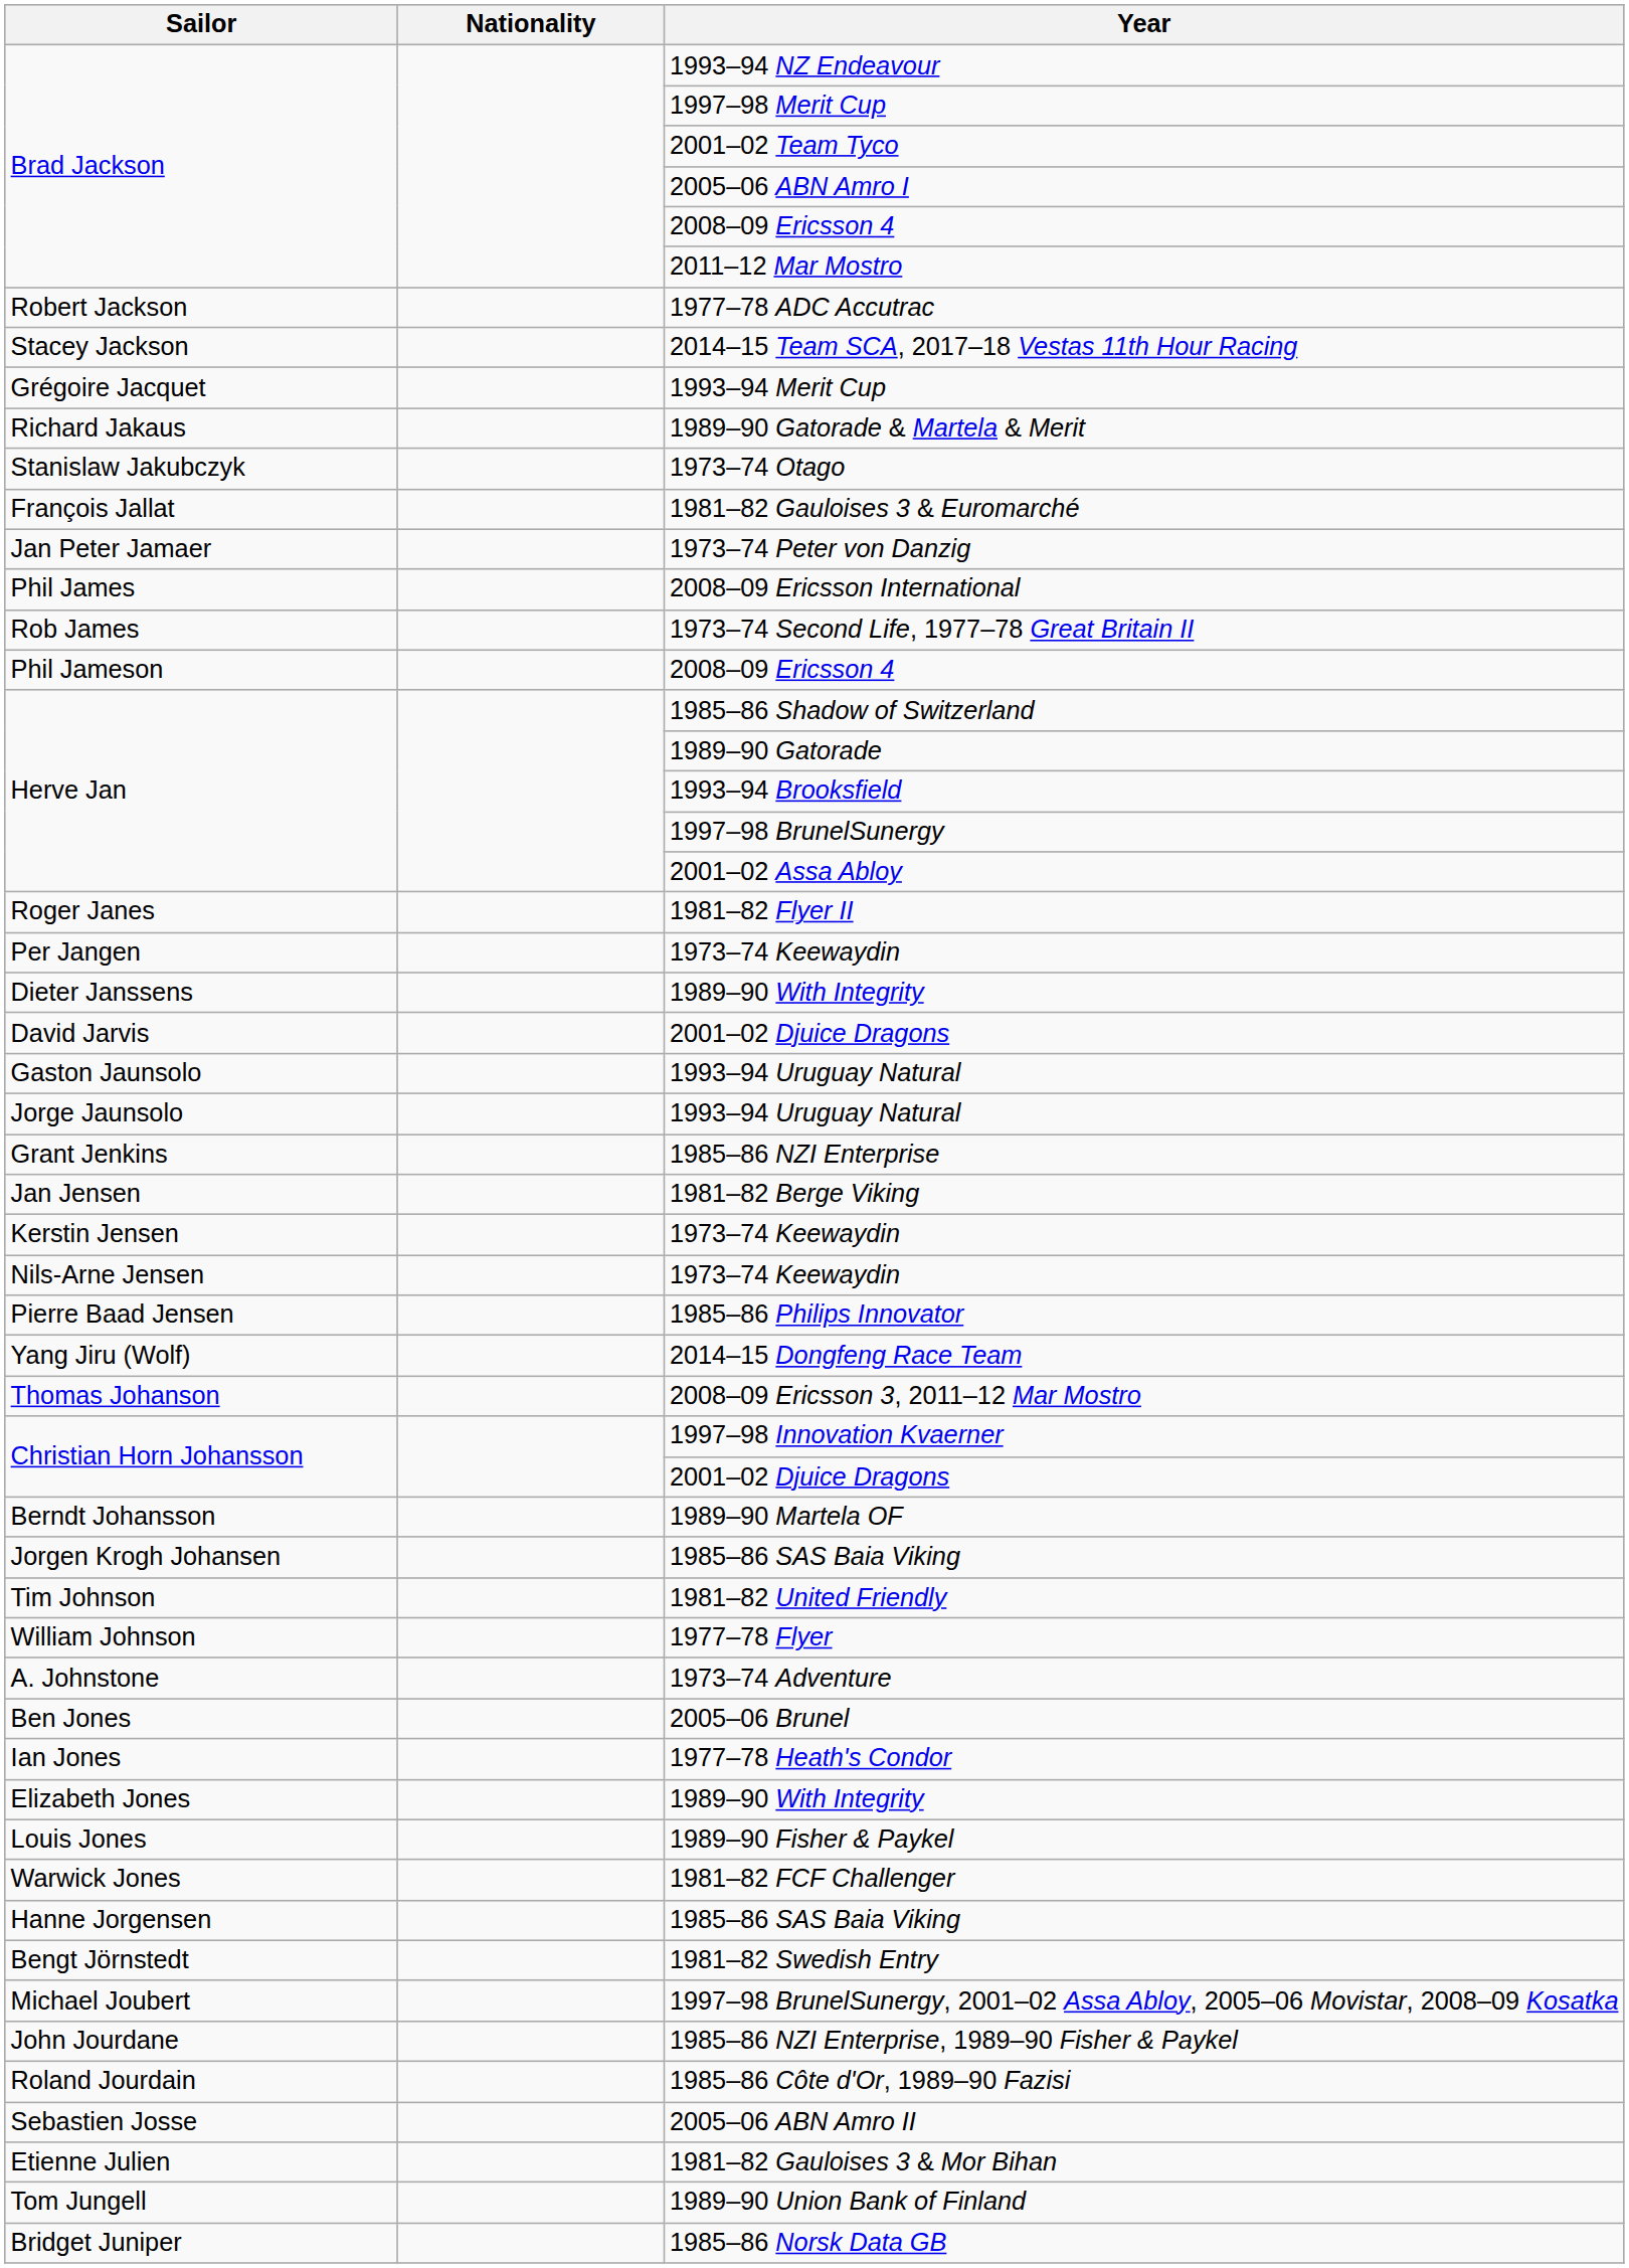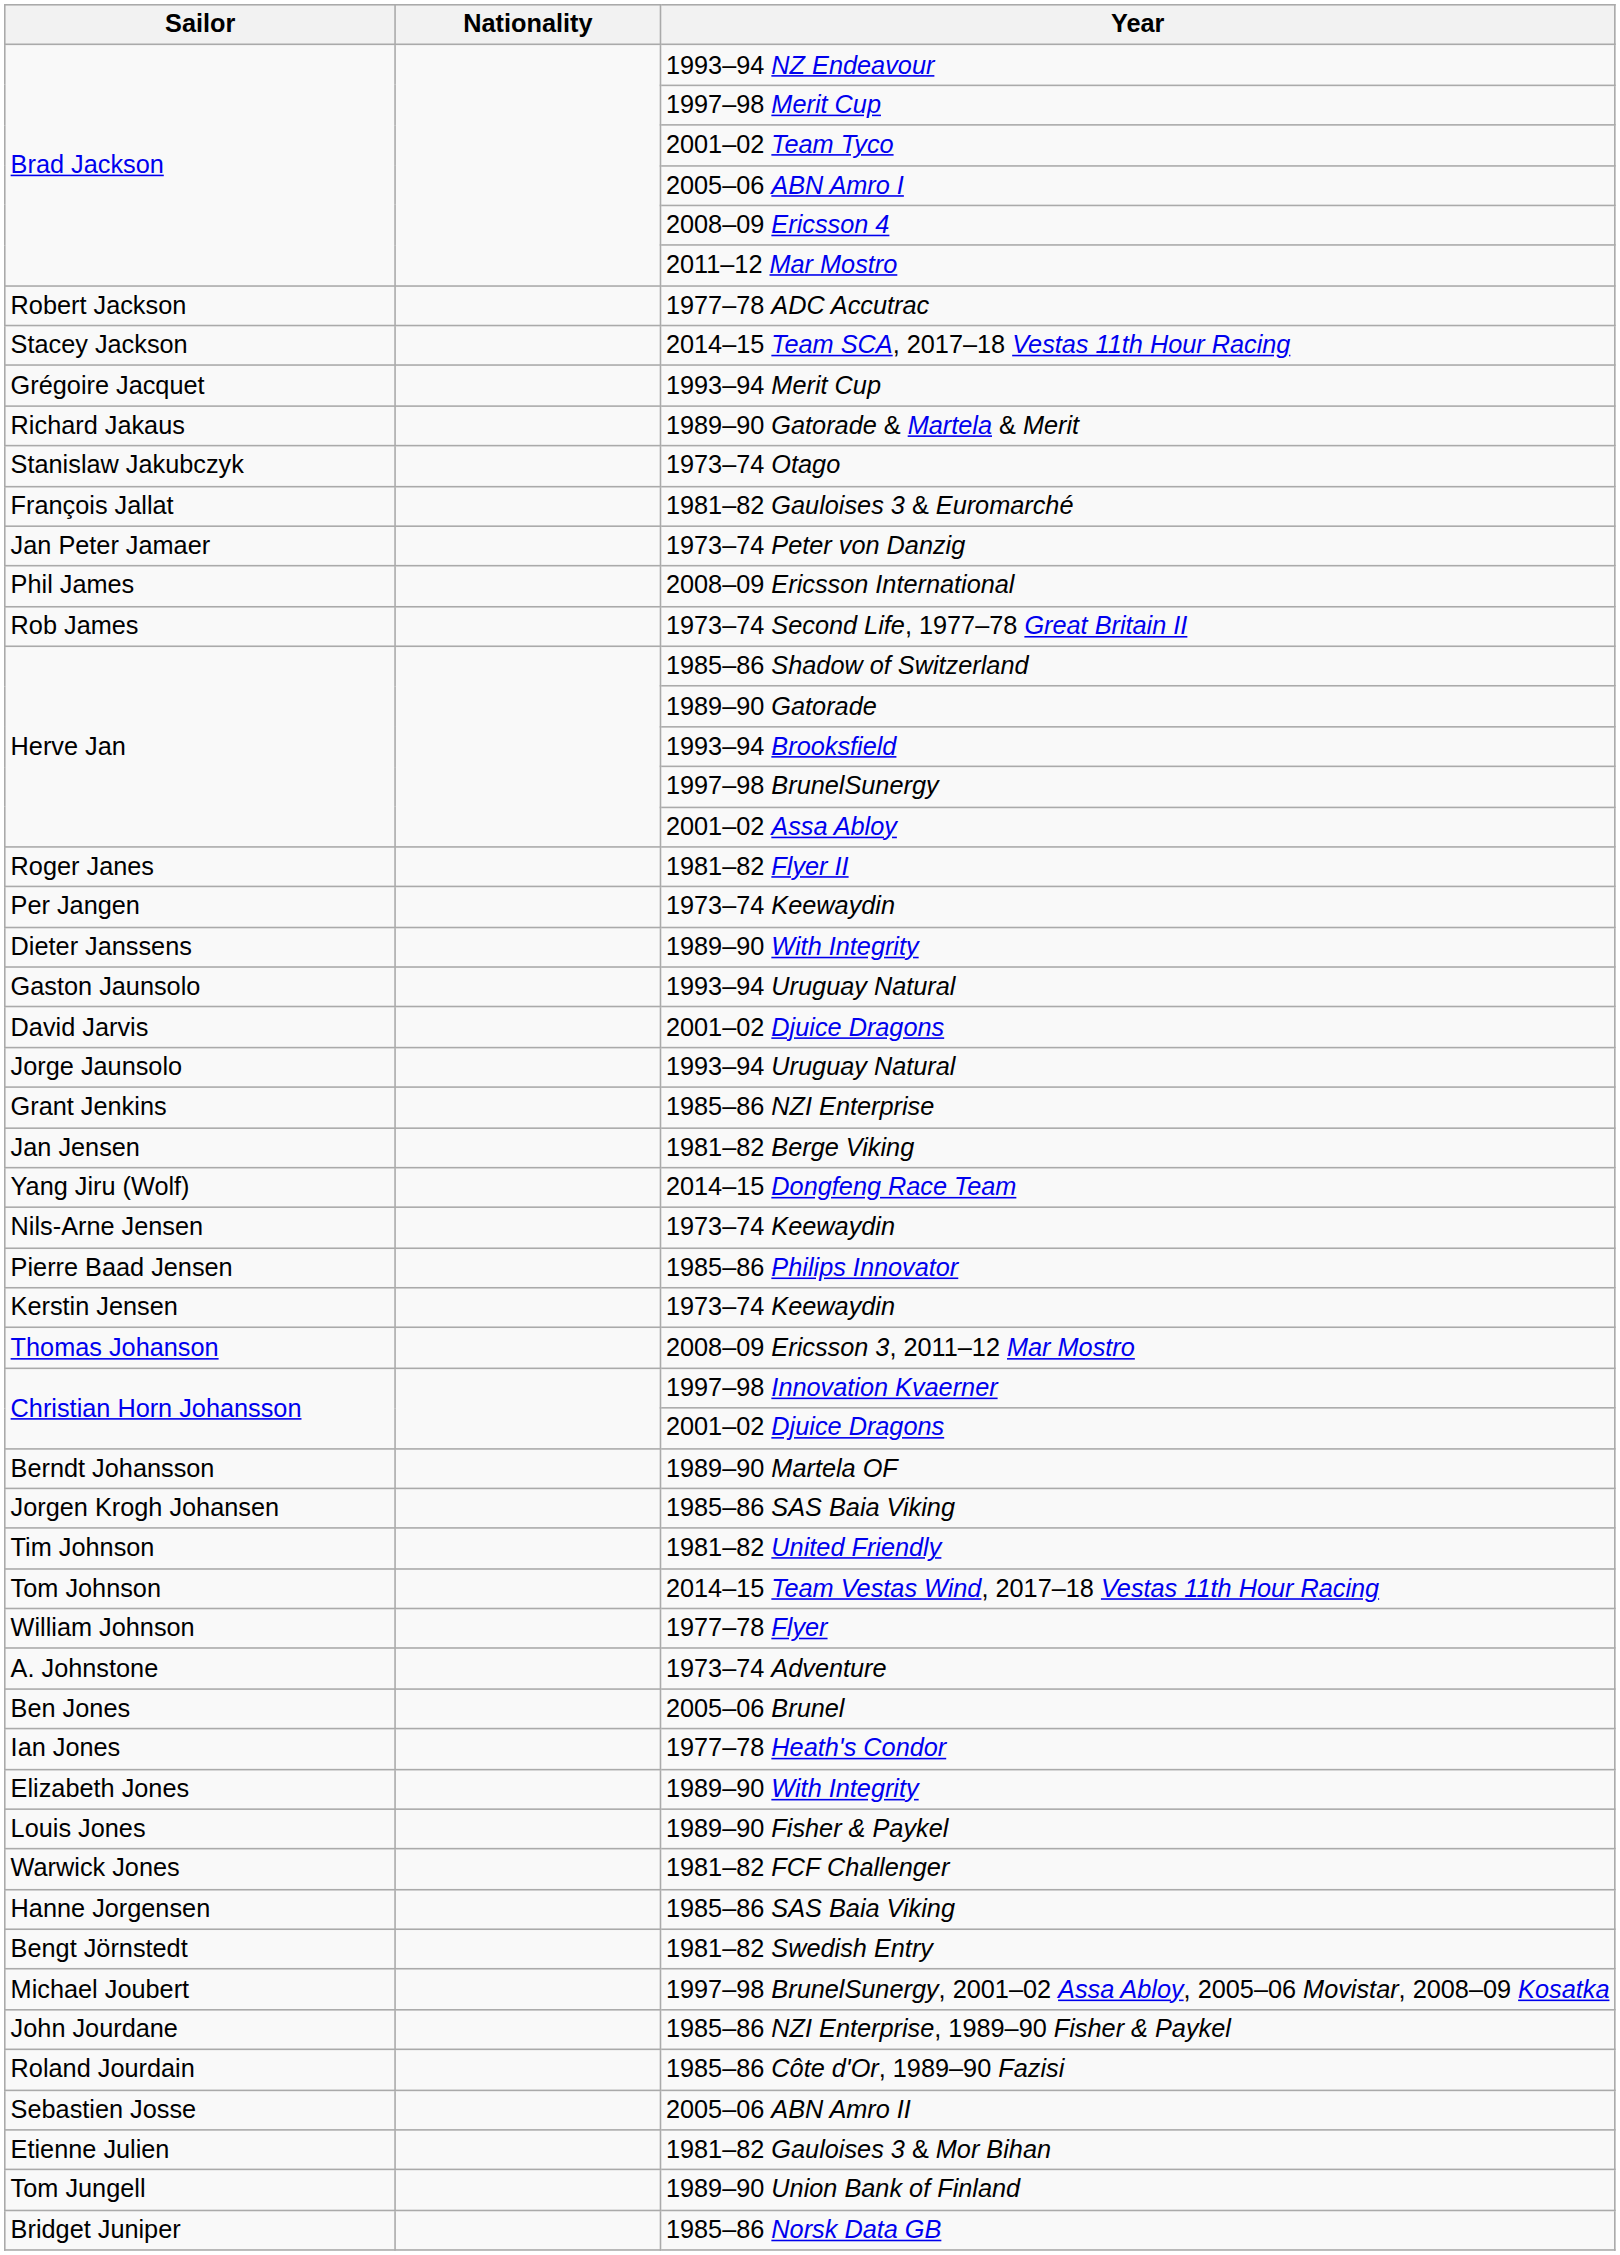- row: Phil Jameson | 2008–09 Ericsson 4
rows swapped: David Jarvis / 2001–02 Djuice Dragons <-> Gaston Jaunsolo / 1993–94 Uruguay Natural
rows swapped: Kerstin Jensen / 1973–74 Keewaydin <-> 2014–15 Dongfeng Race Team
+ row: Tom Johnson | 2014–15 Team Vestas Wind, 2017–18 Vestas 11th Hour Racing
